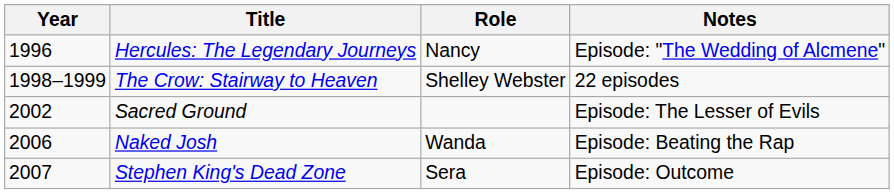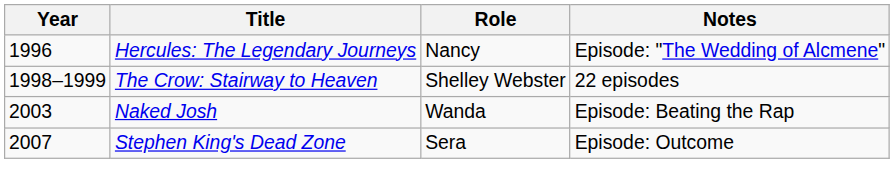- row: 2002 | Sacred Ground | Episode: The Lesser of Evils
Naked Josh | Year: 2006 -> 2003
